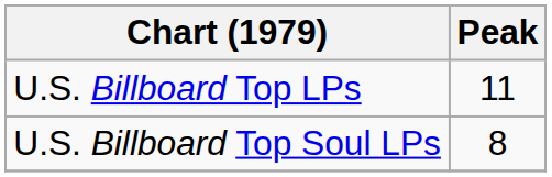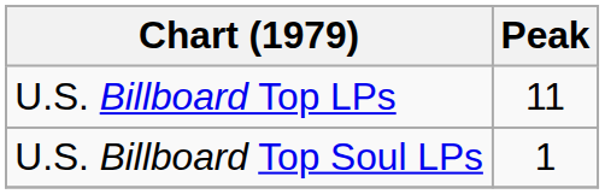U.S. Billboard Top Soul LPs | Peak: 8 -> 1
